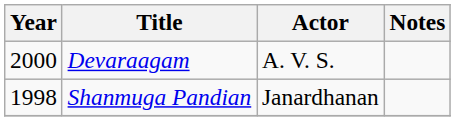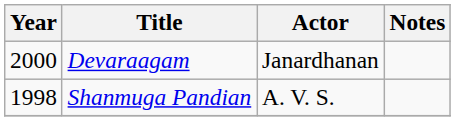Devaraagam | Actor: A. V. S. -> Janardhanan
Shanmuga Pandian | Actor: Janardhanan -> A. V. S.
